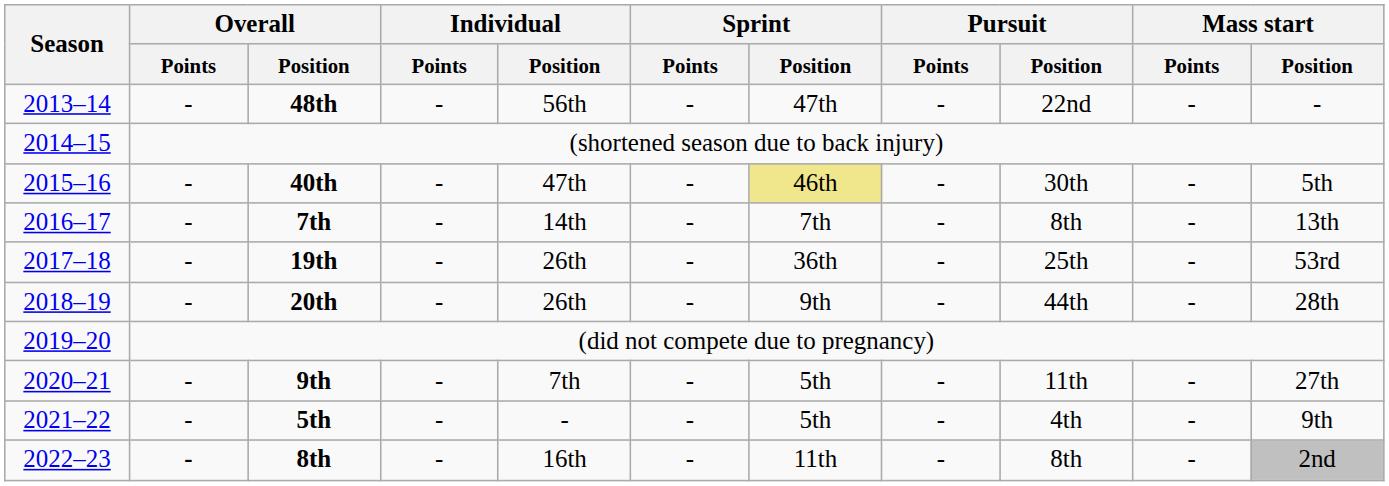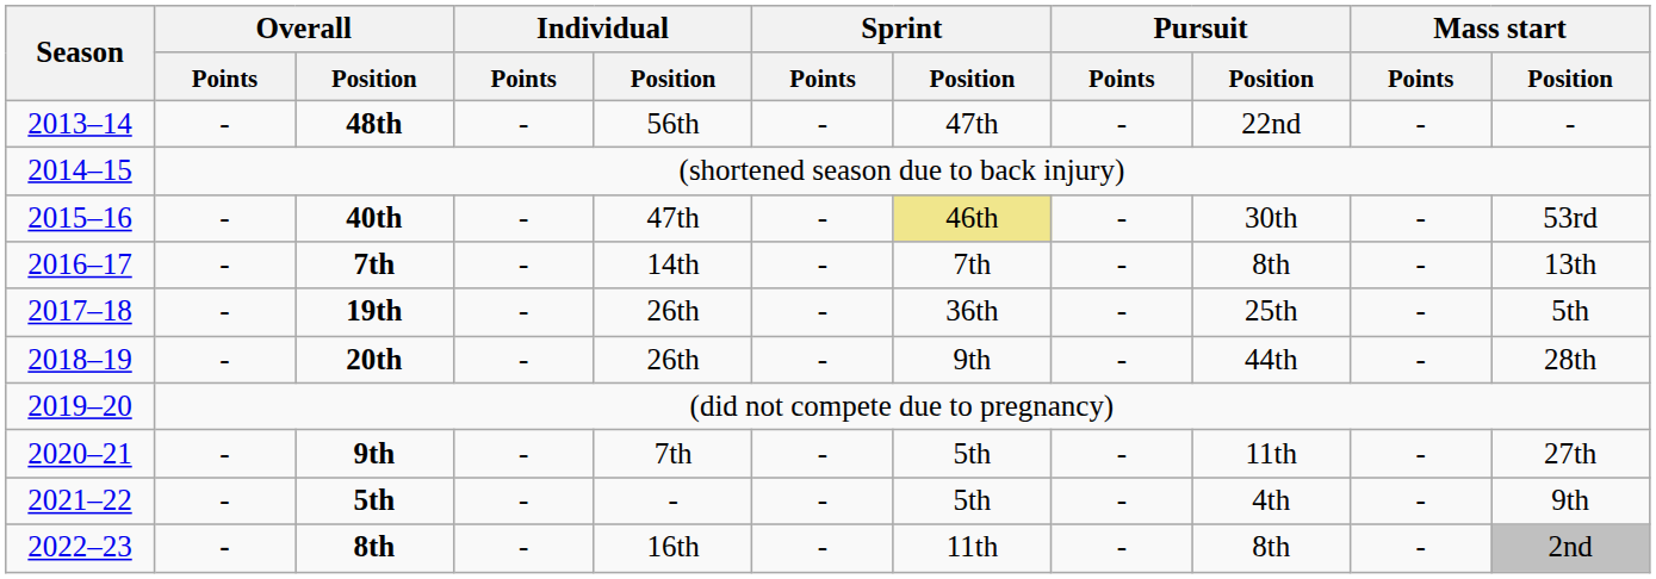40th | Mass start / Position: 5th -> 53rd
19th | Mass start / Position: 53rd -> 5th
